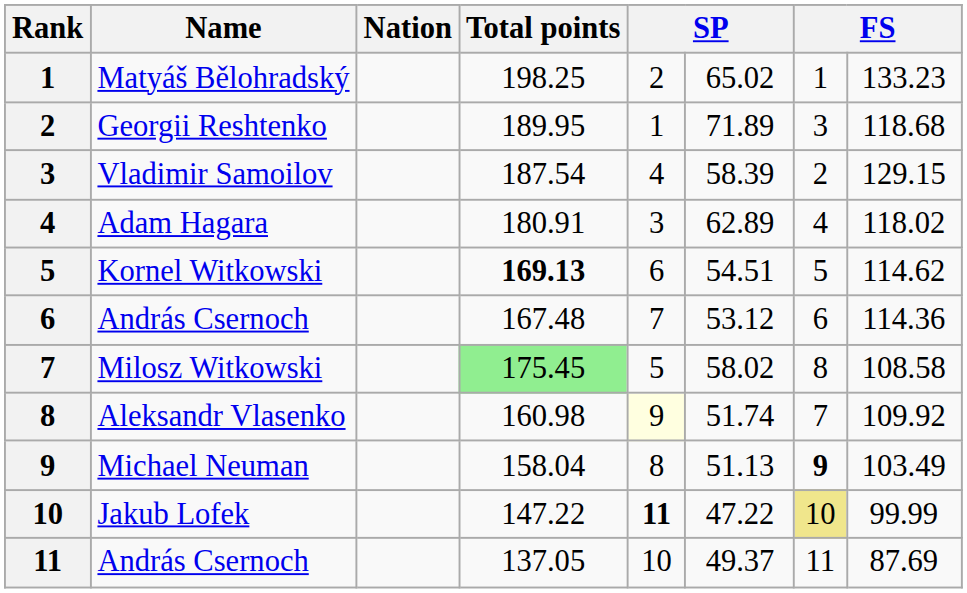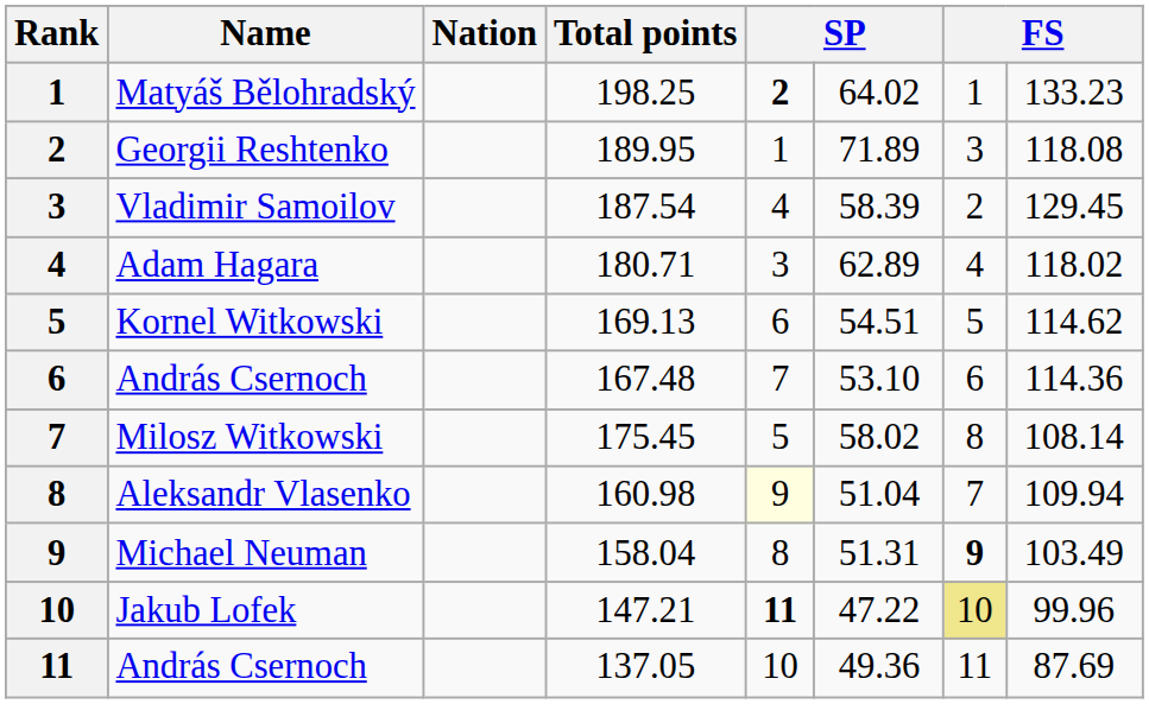Matyáš Bělohradský | column 5: normal -> bold
Matyáš Bělohradský | column 6: 65.02 -> 64.02
Georgii Reshtenko | column 8: 118.68 -> 118.08
Vladimir Samoilov | column 8: 129.15 -> 129.45
Adam Hagara | Total points: 180.91 -> 180.71
Kornel Witkowski | Total points: bold -> normal
6 / András Csernoch | column 6: 53.12 -> 53.10
Milosz Witkowski | Total points: lightgreen background -> no background
Milosz Witkowski | column 8: 108.58 -> 108.14
Aleksandr Vlasenko | column 6: 51.74 -> 51.04
Aleksandr Vlasenko | column 8: 109.92 -> 109.94
Michael Neuman | column 6: 51.13 -> 51.31
Jakub Lofek | Total points: 147.22 -> 147.21
Jakub Lofek | column 8: 99.99 -> 99.96
11 / András Csernoch | column 6: 49.37 -> 49.36
